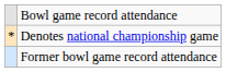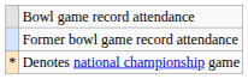rows swapped: Former bowl game record attendance <-> Denotes national championship game
